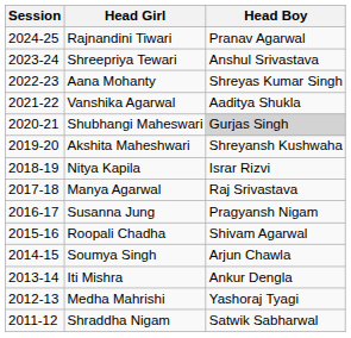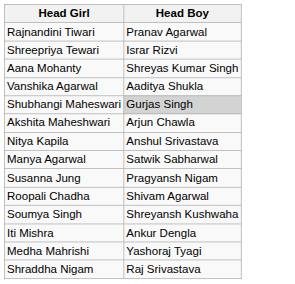- column: Session | 2024-25 | 2023-24 | 2022-23 | 2021-22 | 2020-21 | 2019-20 | 2018-19 | 2017-18 | 2016-17 | 2015-16 | 2014-15 | 2013-14 | 2012-13 | 2011-12
Shreepriya Tewari | Head Boy: Anshul Srivastava -> Israr Rizvi
Akshita Maheshwari | Head Boy: Shreyansh Kushwaha -> Arjun Chawla
Nitya Kapila | Head Boy: Israr Rizvi -> Anshul Srivastava
Manya Agarwal | Head Boy: Raj Srivastava -> Satwik Sabharwal
Soumya Singh | Head Boy: Arjun Chawla -> Shreyansh Kushwaha
Shraddha Nigam | Head Boy: Satwik Sabharwal -> Raj Srivastava
